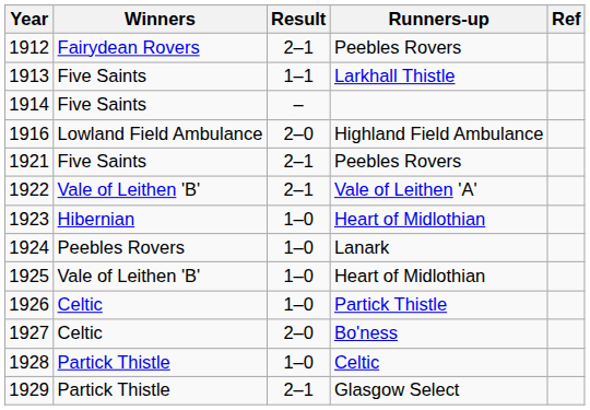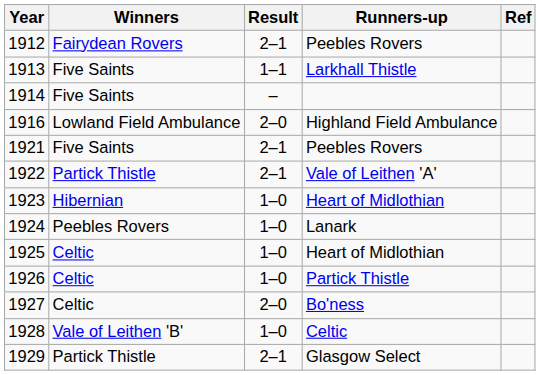1922 | Winners: Vale of Leithen 'B' -> Partick Thistle
1925 | Winners: Vale of Leithen 'B' -> Celtic
1928 | Winners: Partick Thistle -> Vale of Leithen 'B'
